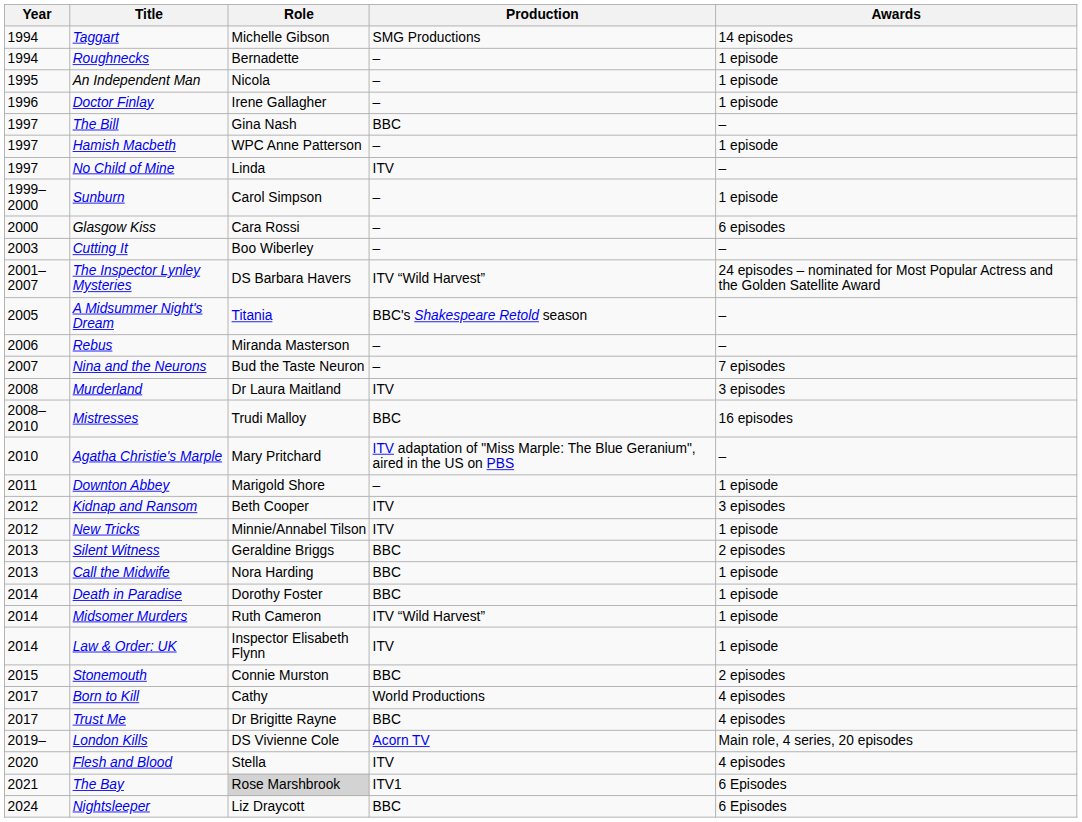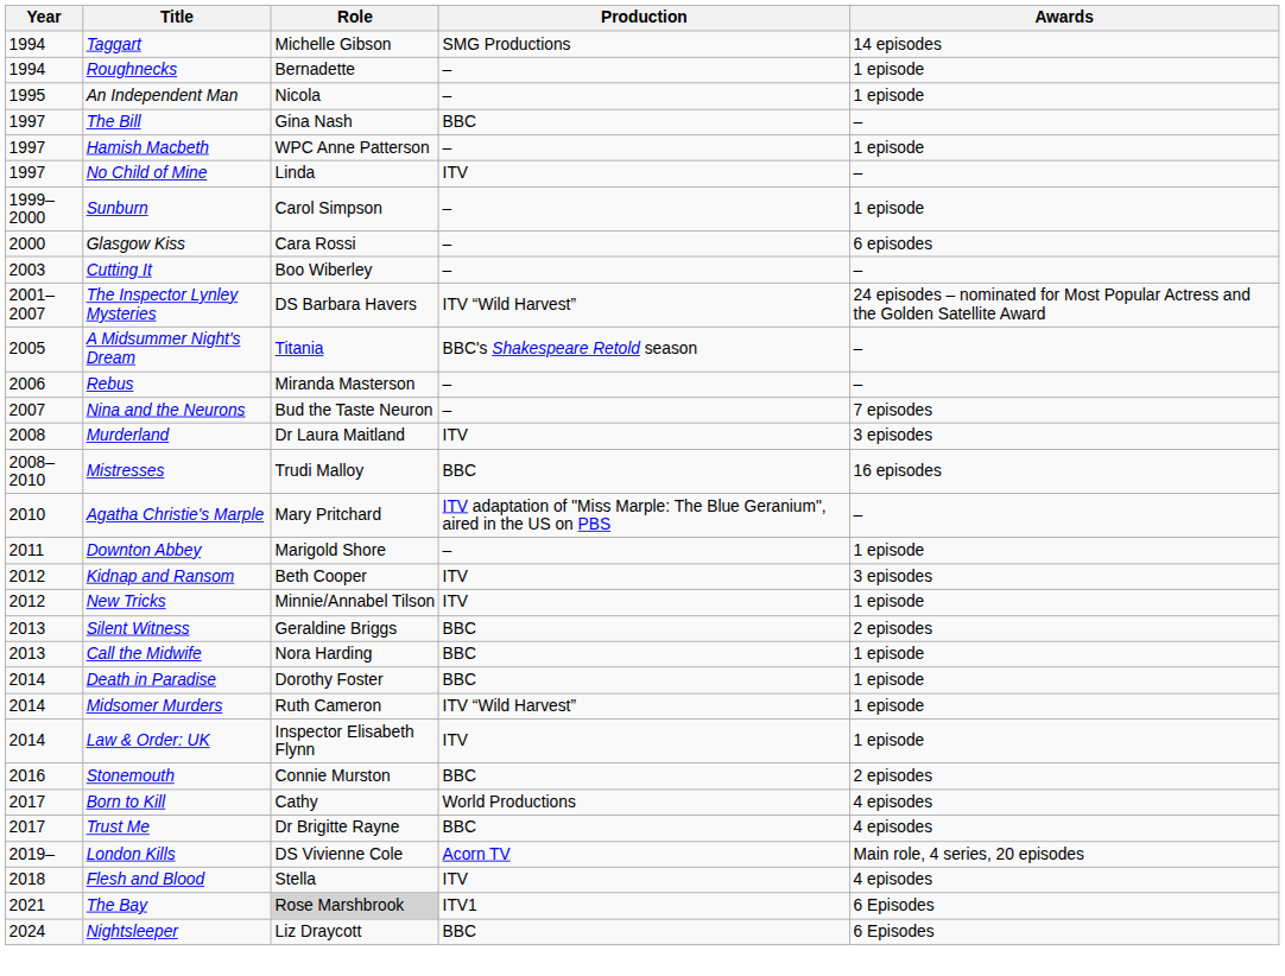- row: 1996 | Doctor Finlay | Irene Gallagher | – | 1 episode
Stonemouth | Year: 2015 -> 2016
Flesh and Blood | Year: 2020 -> 2018
